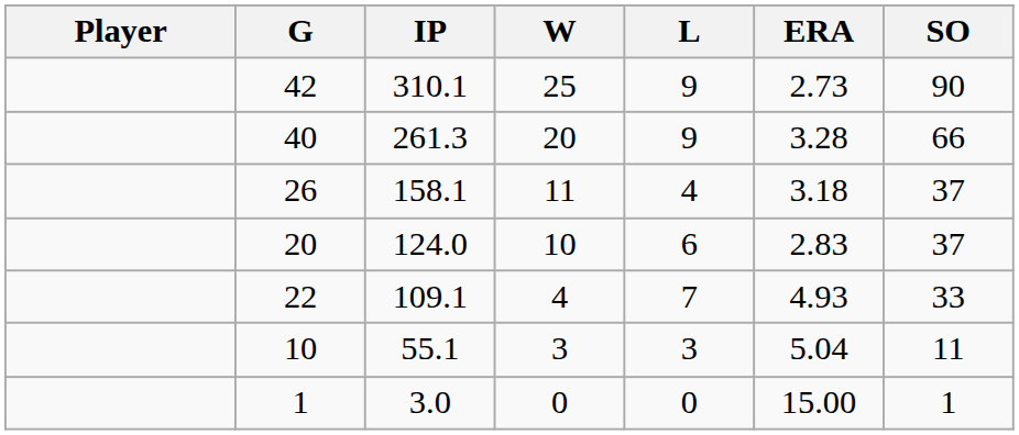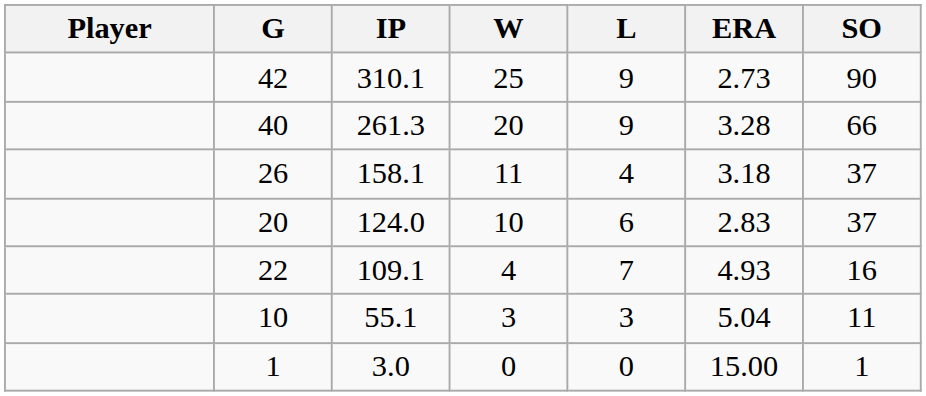22 | SO: 33 -> 16
